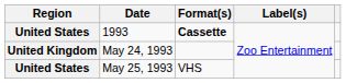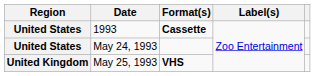May 24, 1993 | Region: United Kingdom -> United States
May 25, 1993 | Region: United States -> United Kingdom
May 25, 1993 | Format(s): normal -> bold
